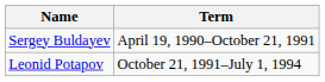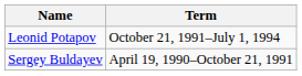rows swapped: Sergey Buldayev <-> Leonid Potapov
